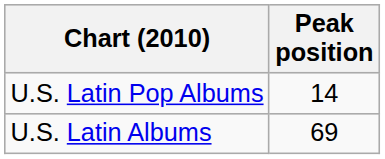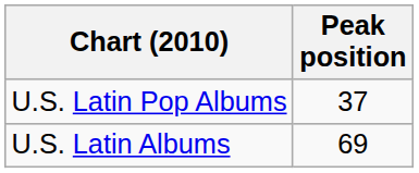U.S. Latin Pop Albums | Peak position: 14 -> 37
